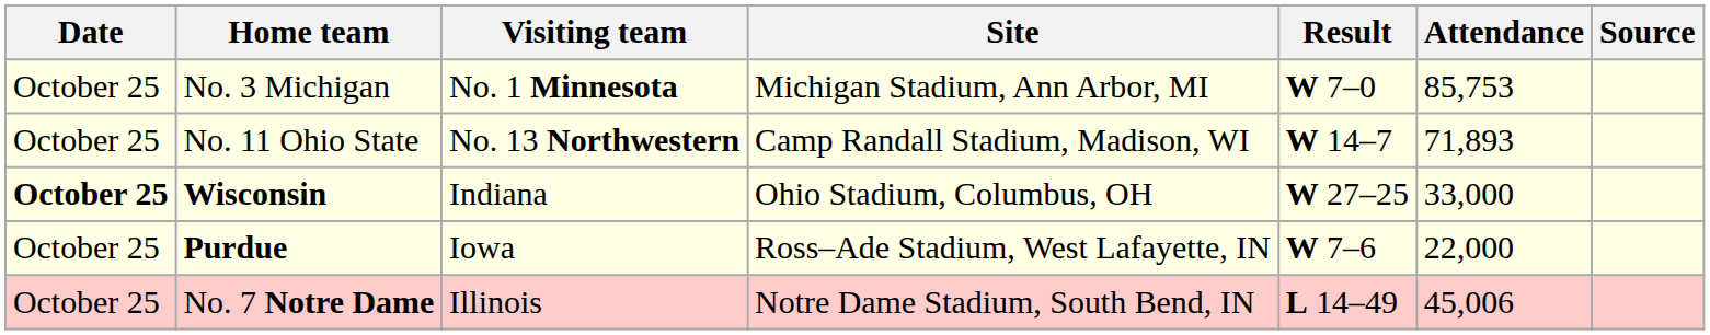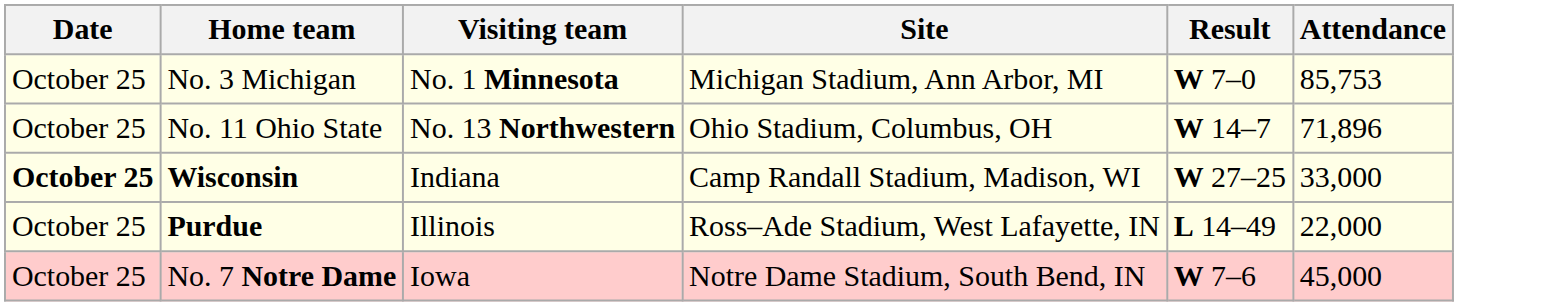- column: Source
No. 11 Ohio State | Site: Camp Randall Stadium, Madison, WI -> Ohio Stadium, Columbus, OH
No. 11 Ohio State | Attendance: 71,893 -> 71,896
Wisconsin | Site: Ohio Stadium, Columbus, OH -> Camp Randall Stadium, Madison, WI
Purdue | Visiting team: Iowa -> Illinois
Purdue | Result: W 7–6 -> L 14–49
No. 7 Notre Dame | Visiting team: Illinois -> Iowa
No. 7 Notre Dame | Result: L 14–49 -> W 7–6
No. 7 Notre Dame | Attendance: 45,006 -> 45,000
